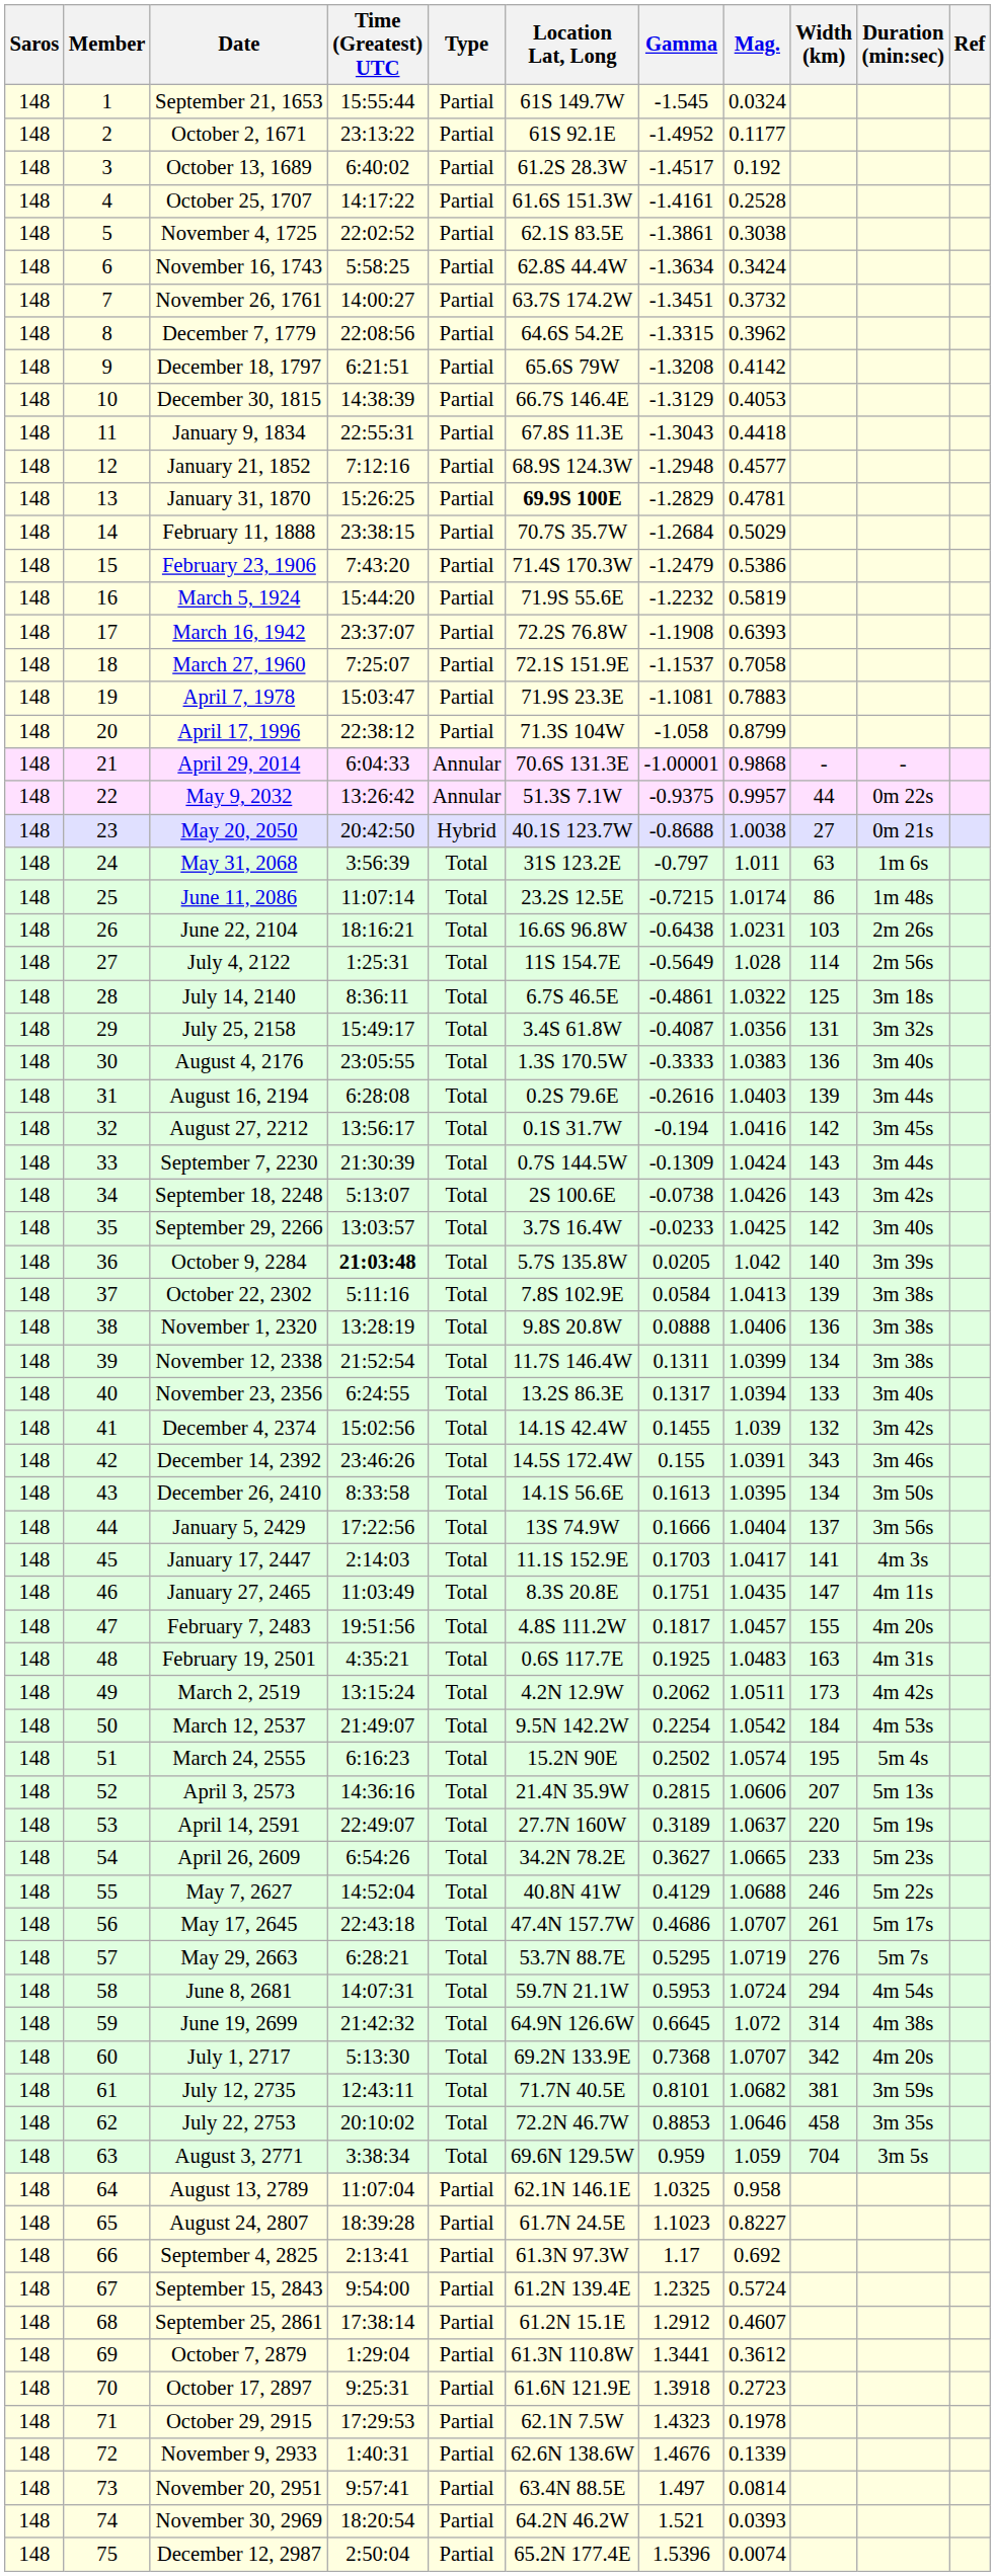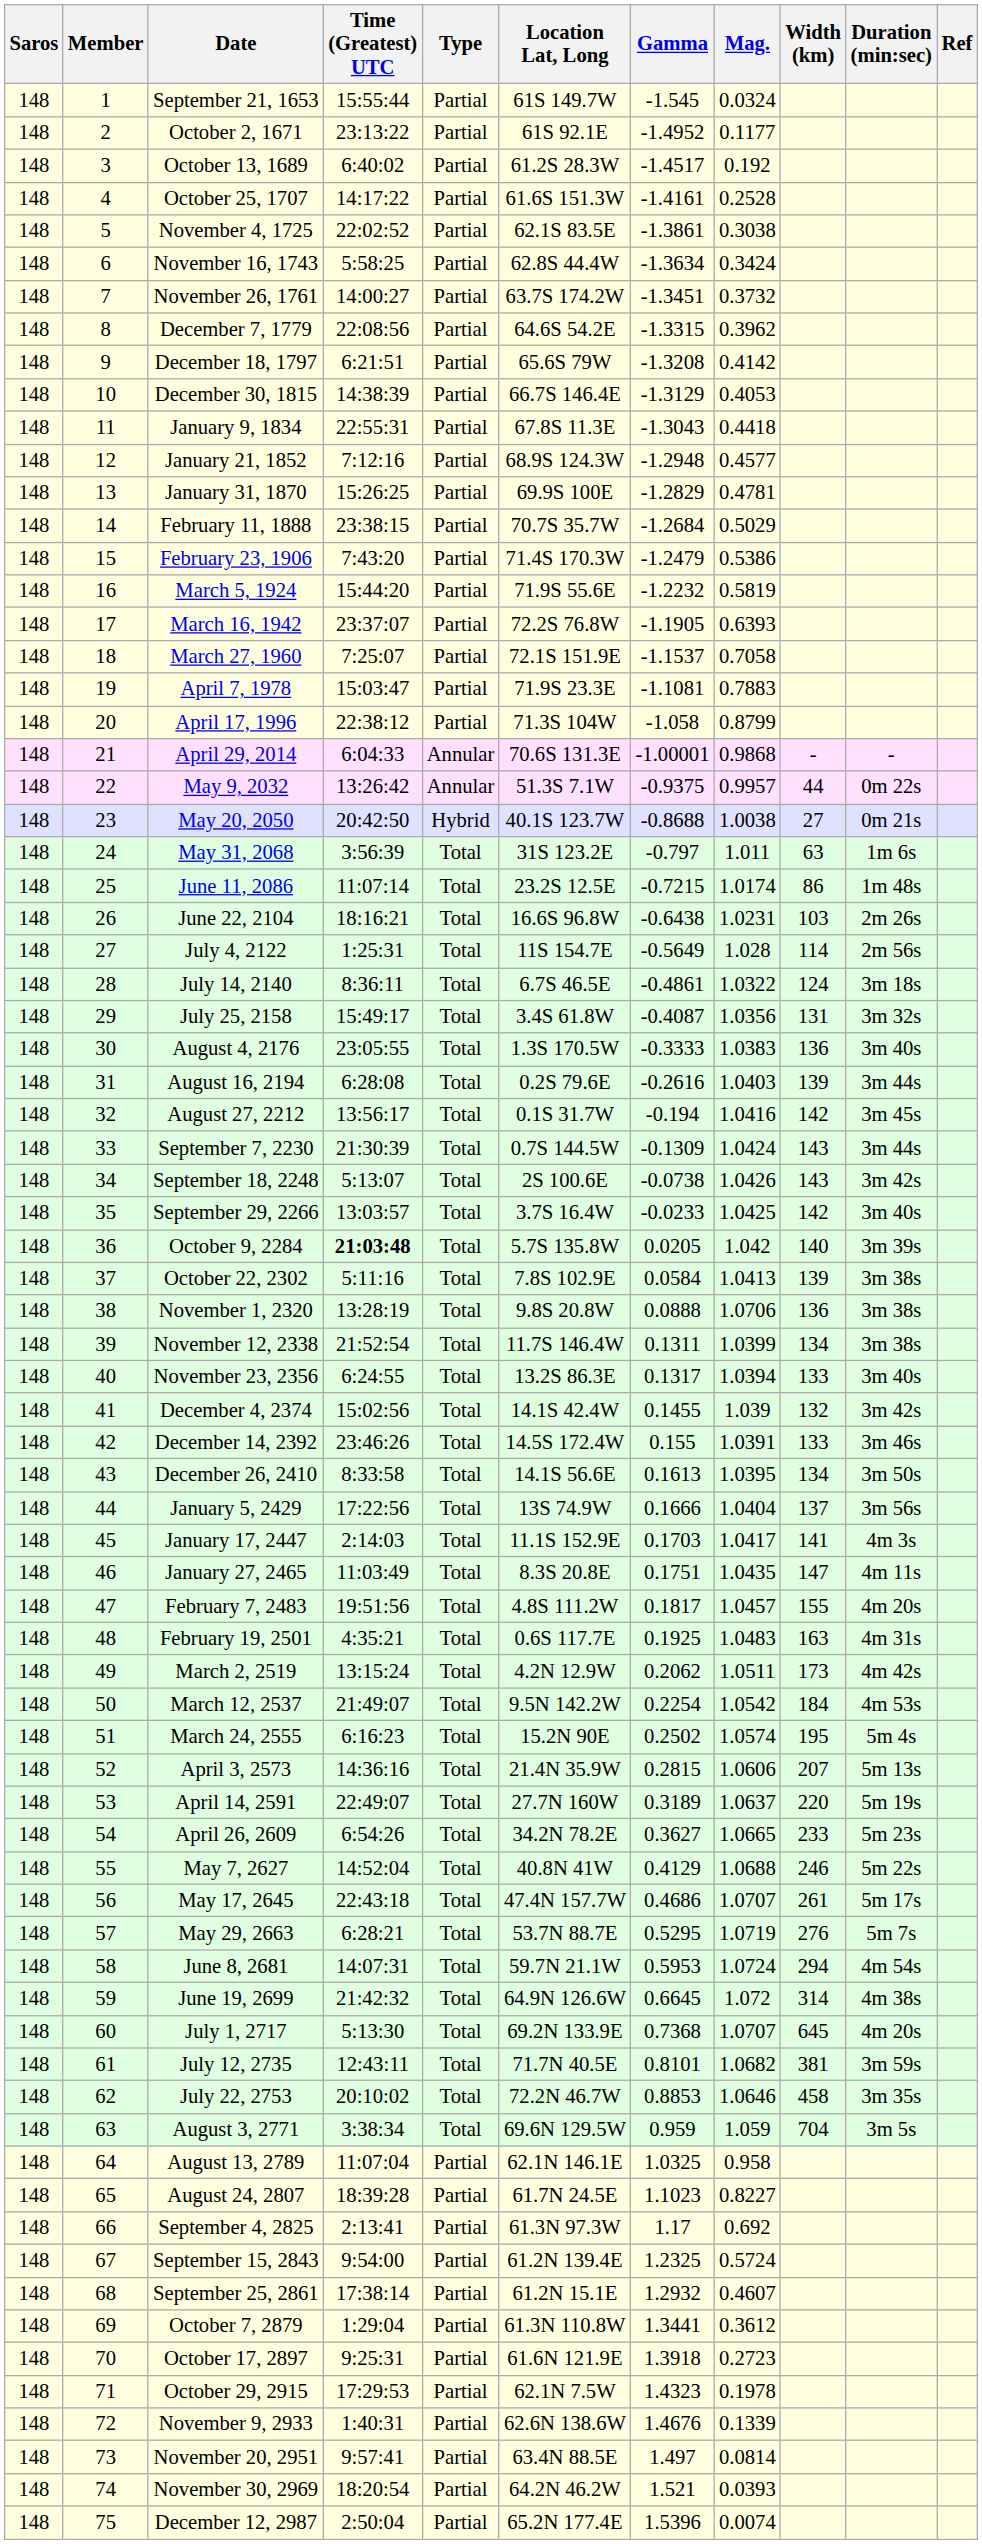January 31, 1870 | Location Lat, Long: bold -> normal
March 16, 1942 | Gamma: -1.1908 -> -1.1905
July 14, 2140 | Width (km): 125 -> 124
November 1, 2320 | Mag.: 1.0406 -> 1.0706
December 14, 2392 | Width (km): 343 -> 133
July 1, 2717 | Width (km): 342 -> 645
September 25, 2861 | Gamma: 1.2912 -> 1.2932
